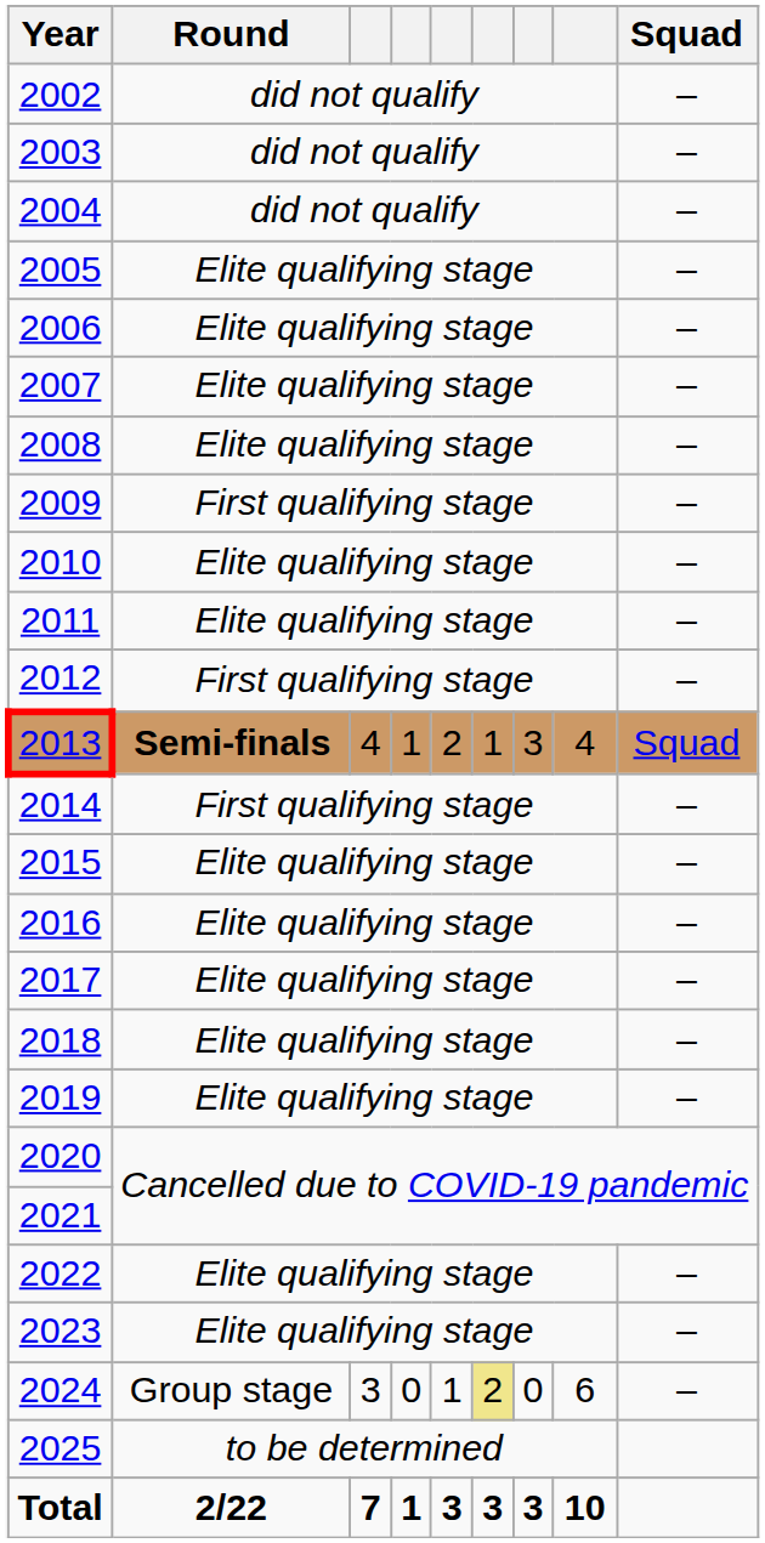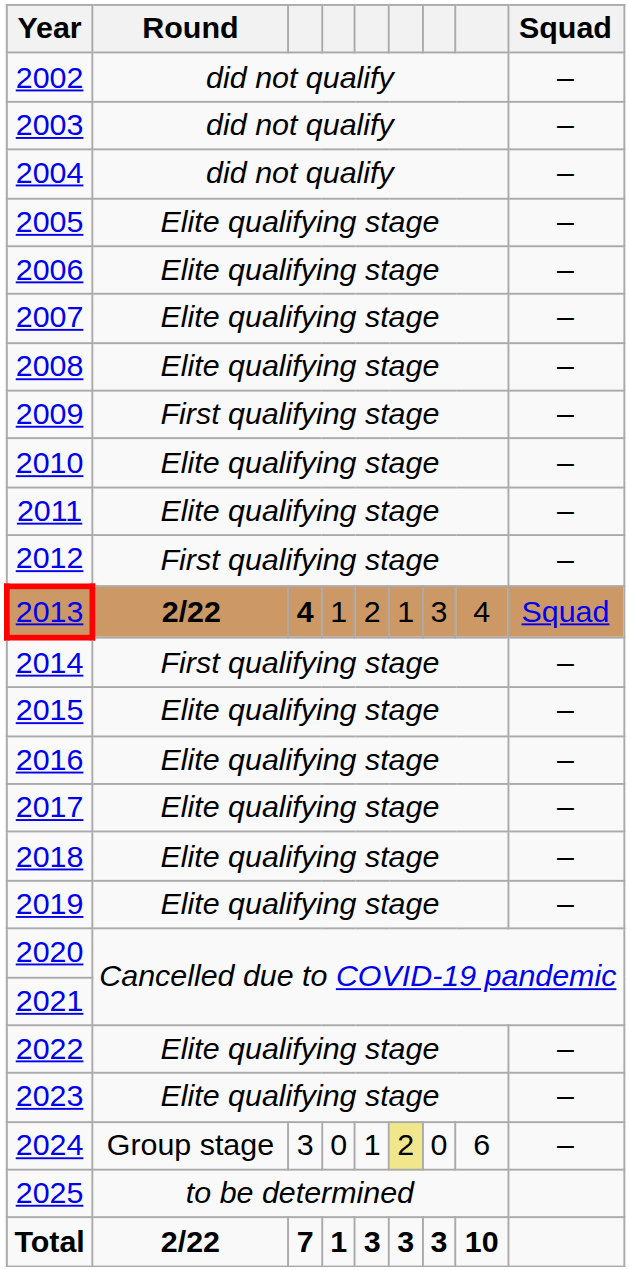2013 | Round: Semi-finals -> 2/22
2013 | column 3: normal -> bold
